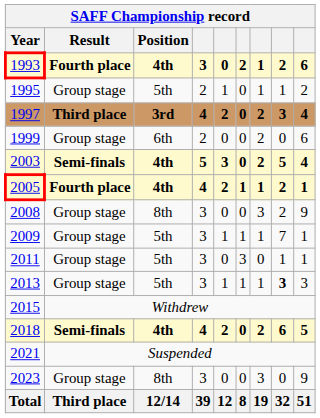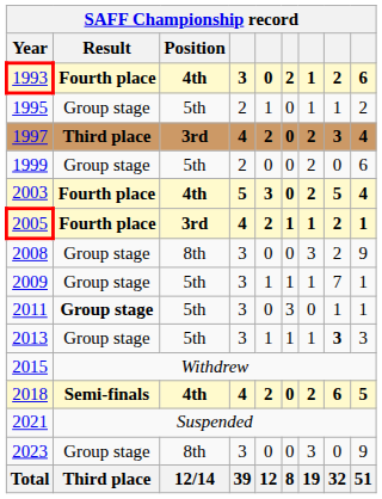1999 | SAFF Championship record / Position: 6th -> 5th
2003 | SAFF Championship record / Result: Semi-finals -> Fourth place
2005 | SAFF Championship record / Position: 4th -> 3rd
2011 | SAFF Championship record / Result: normal -> bold
